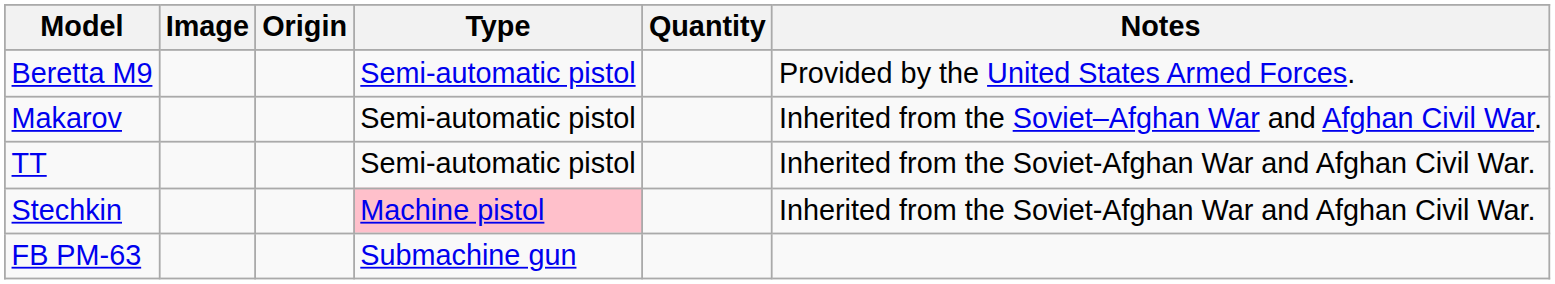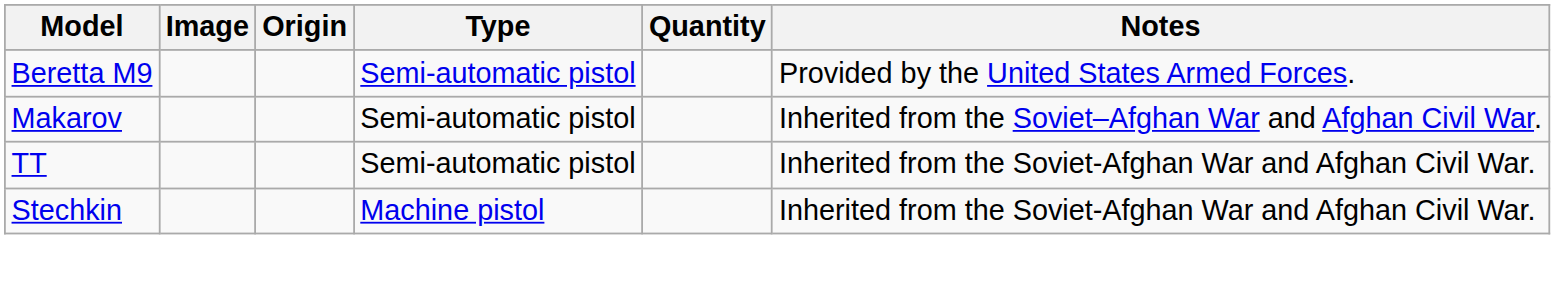Stechkin | Type: pink background -> no background
- row: FB PM-63 | Submachine gun
